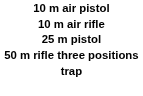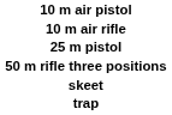+ row: skeet
